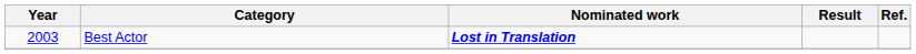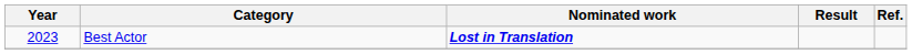Best Actor | Year: 2003 -> 2023
